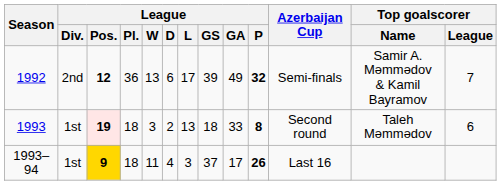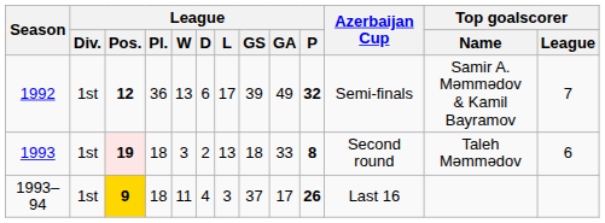1992 | League / Div.: 2nd -> 1st
